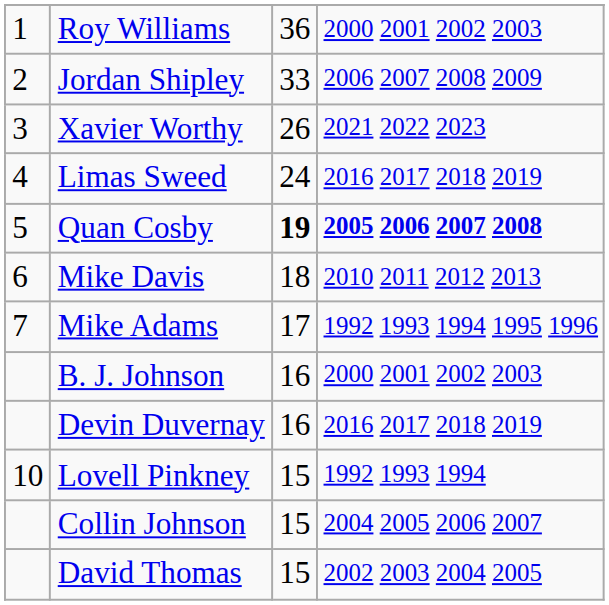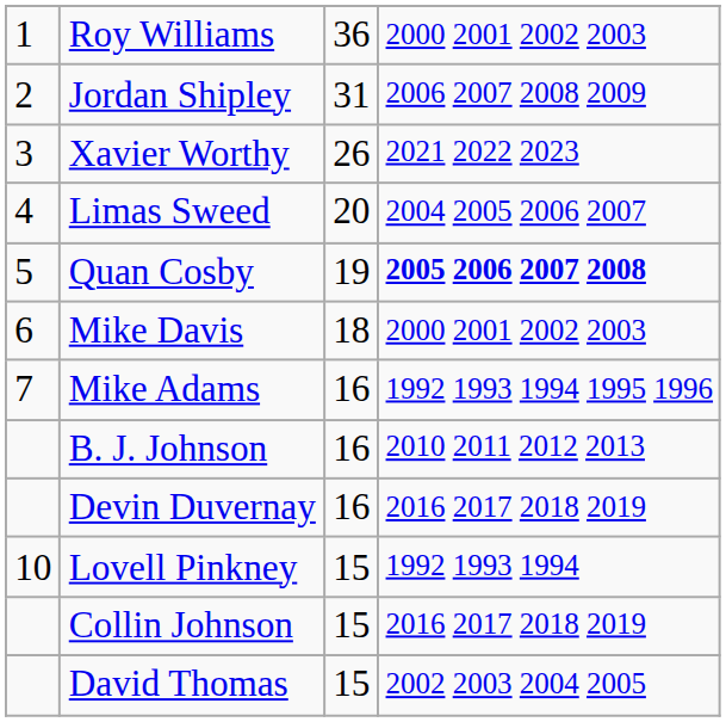Jordan Shipley | column 3: 33 -> 31
Limas Sweed | column 3: 24 -> 20
Limas Sweed | column 4: 2016 2017 2018 2019 -> 2004 2005 2006 2007
Quan Cosby | column 3: bold -> normal
Mike Davis | column 4: 2010 2011 2012 2013 -> 2000 2001 2002 2003
Mike Adams | column 3: 17 -> 16
B. J. Johnson | column 4: 2000 2001 2002 2003 -> 2010 2011 2012 2013
Collin Johnson | column 4: 2004 2005 2006 2007 -> 2016 2017 2018 2019
